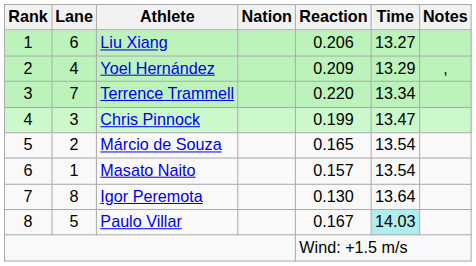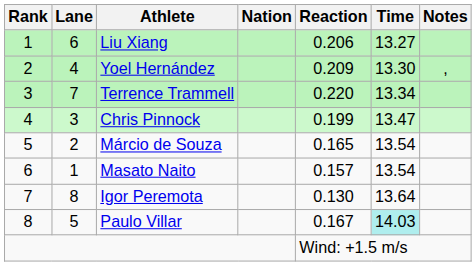Yoel Hernández | Time: 13.29 -> 13.30
